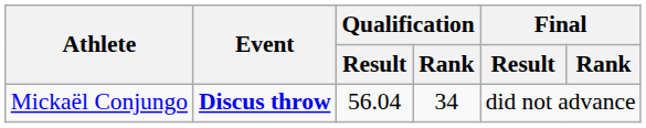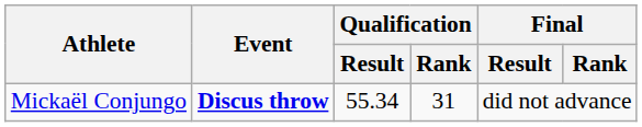Mickaël Conjungo | Qualification / Result: 56.04 -> 55.34
Mickaël Conjungo | Qualification / Rank: 34 -> 31
